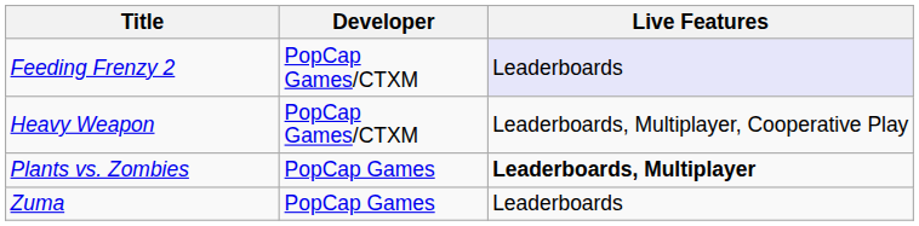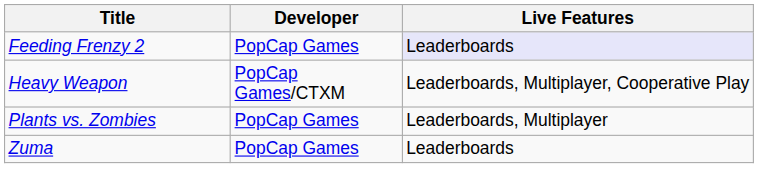Feeding Frenzy 2 | Developer: PopCap Games/CTXM -> PopCap Games
Plants vs. Zombies | Live Features: bold -> normal
